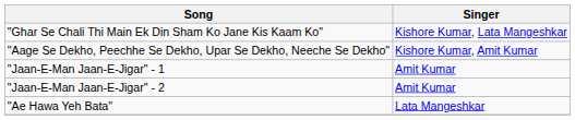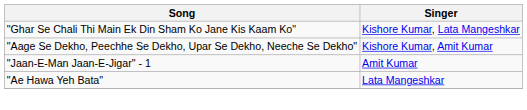- row: "Jaan-E-Man Jaan-E-Jigar" - 2 | Amit Kumar
